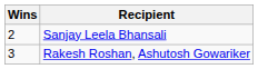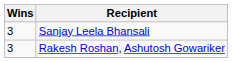Sanjay Leela Bhansali | Wins: 2 -> 3
